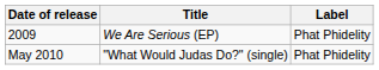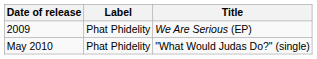columns swapped: Title <-> Label
